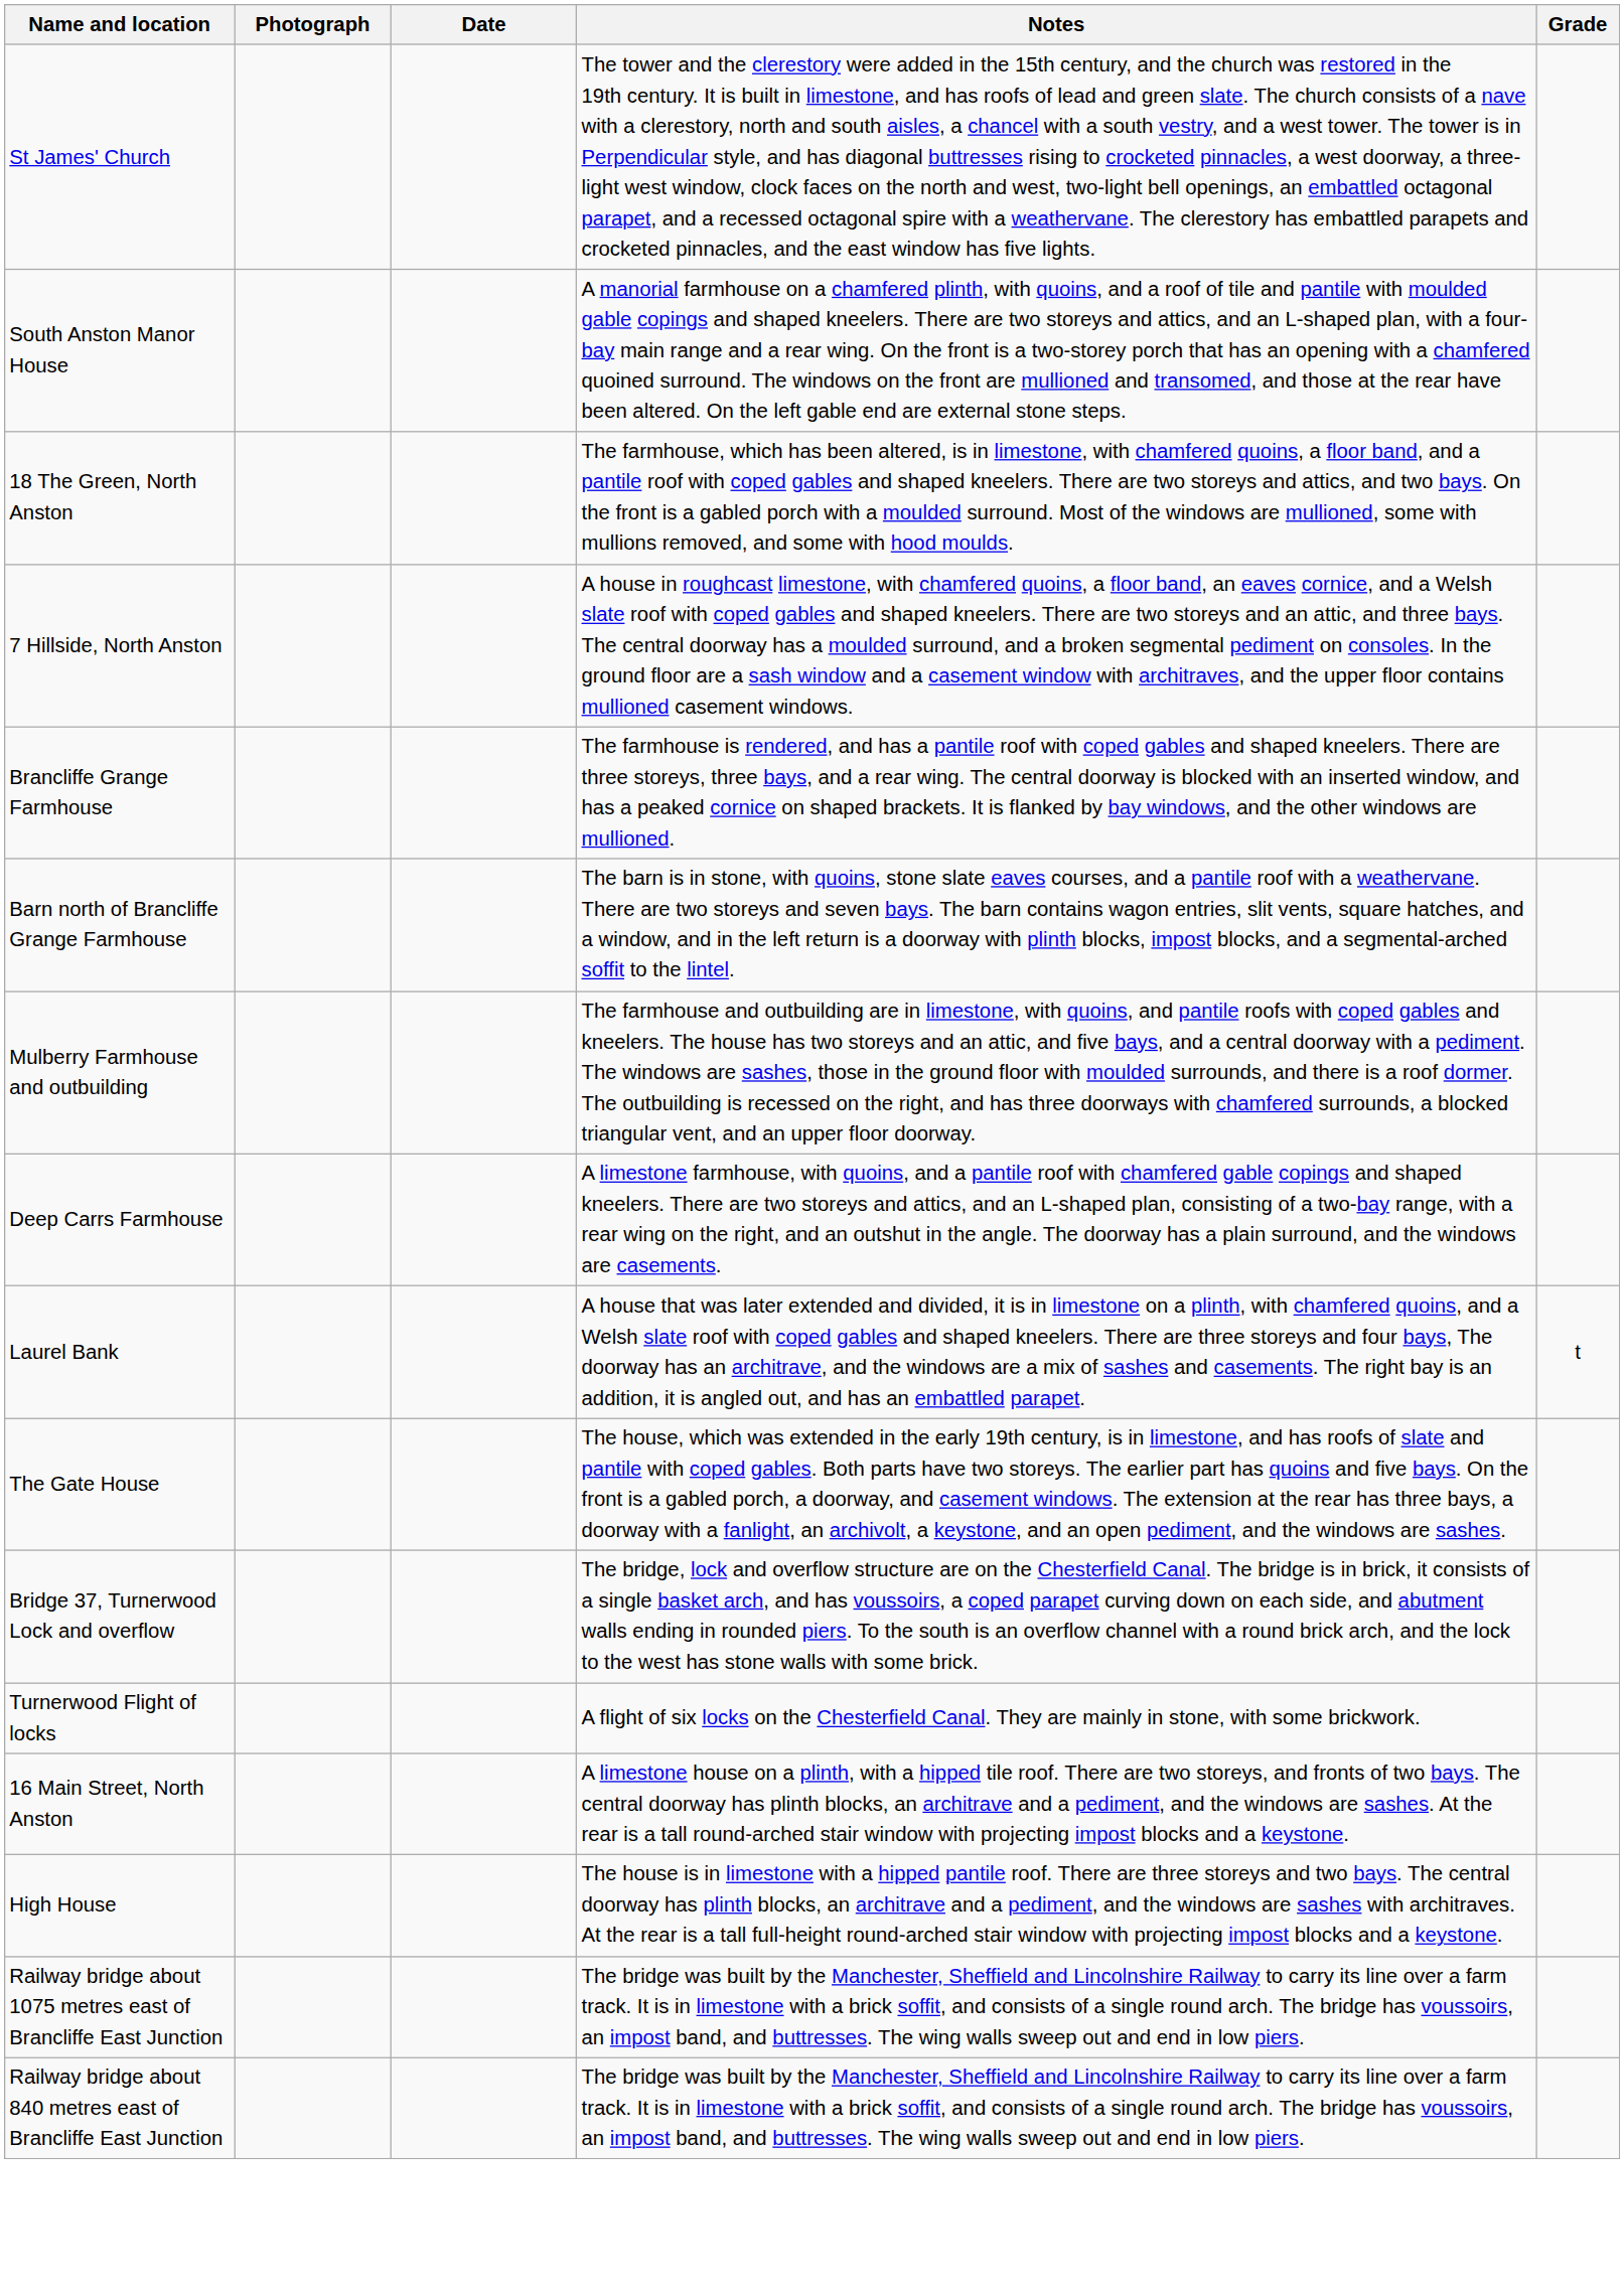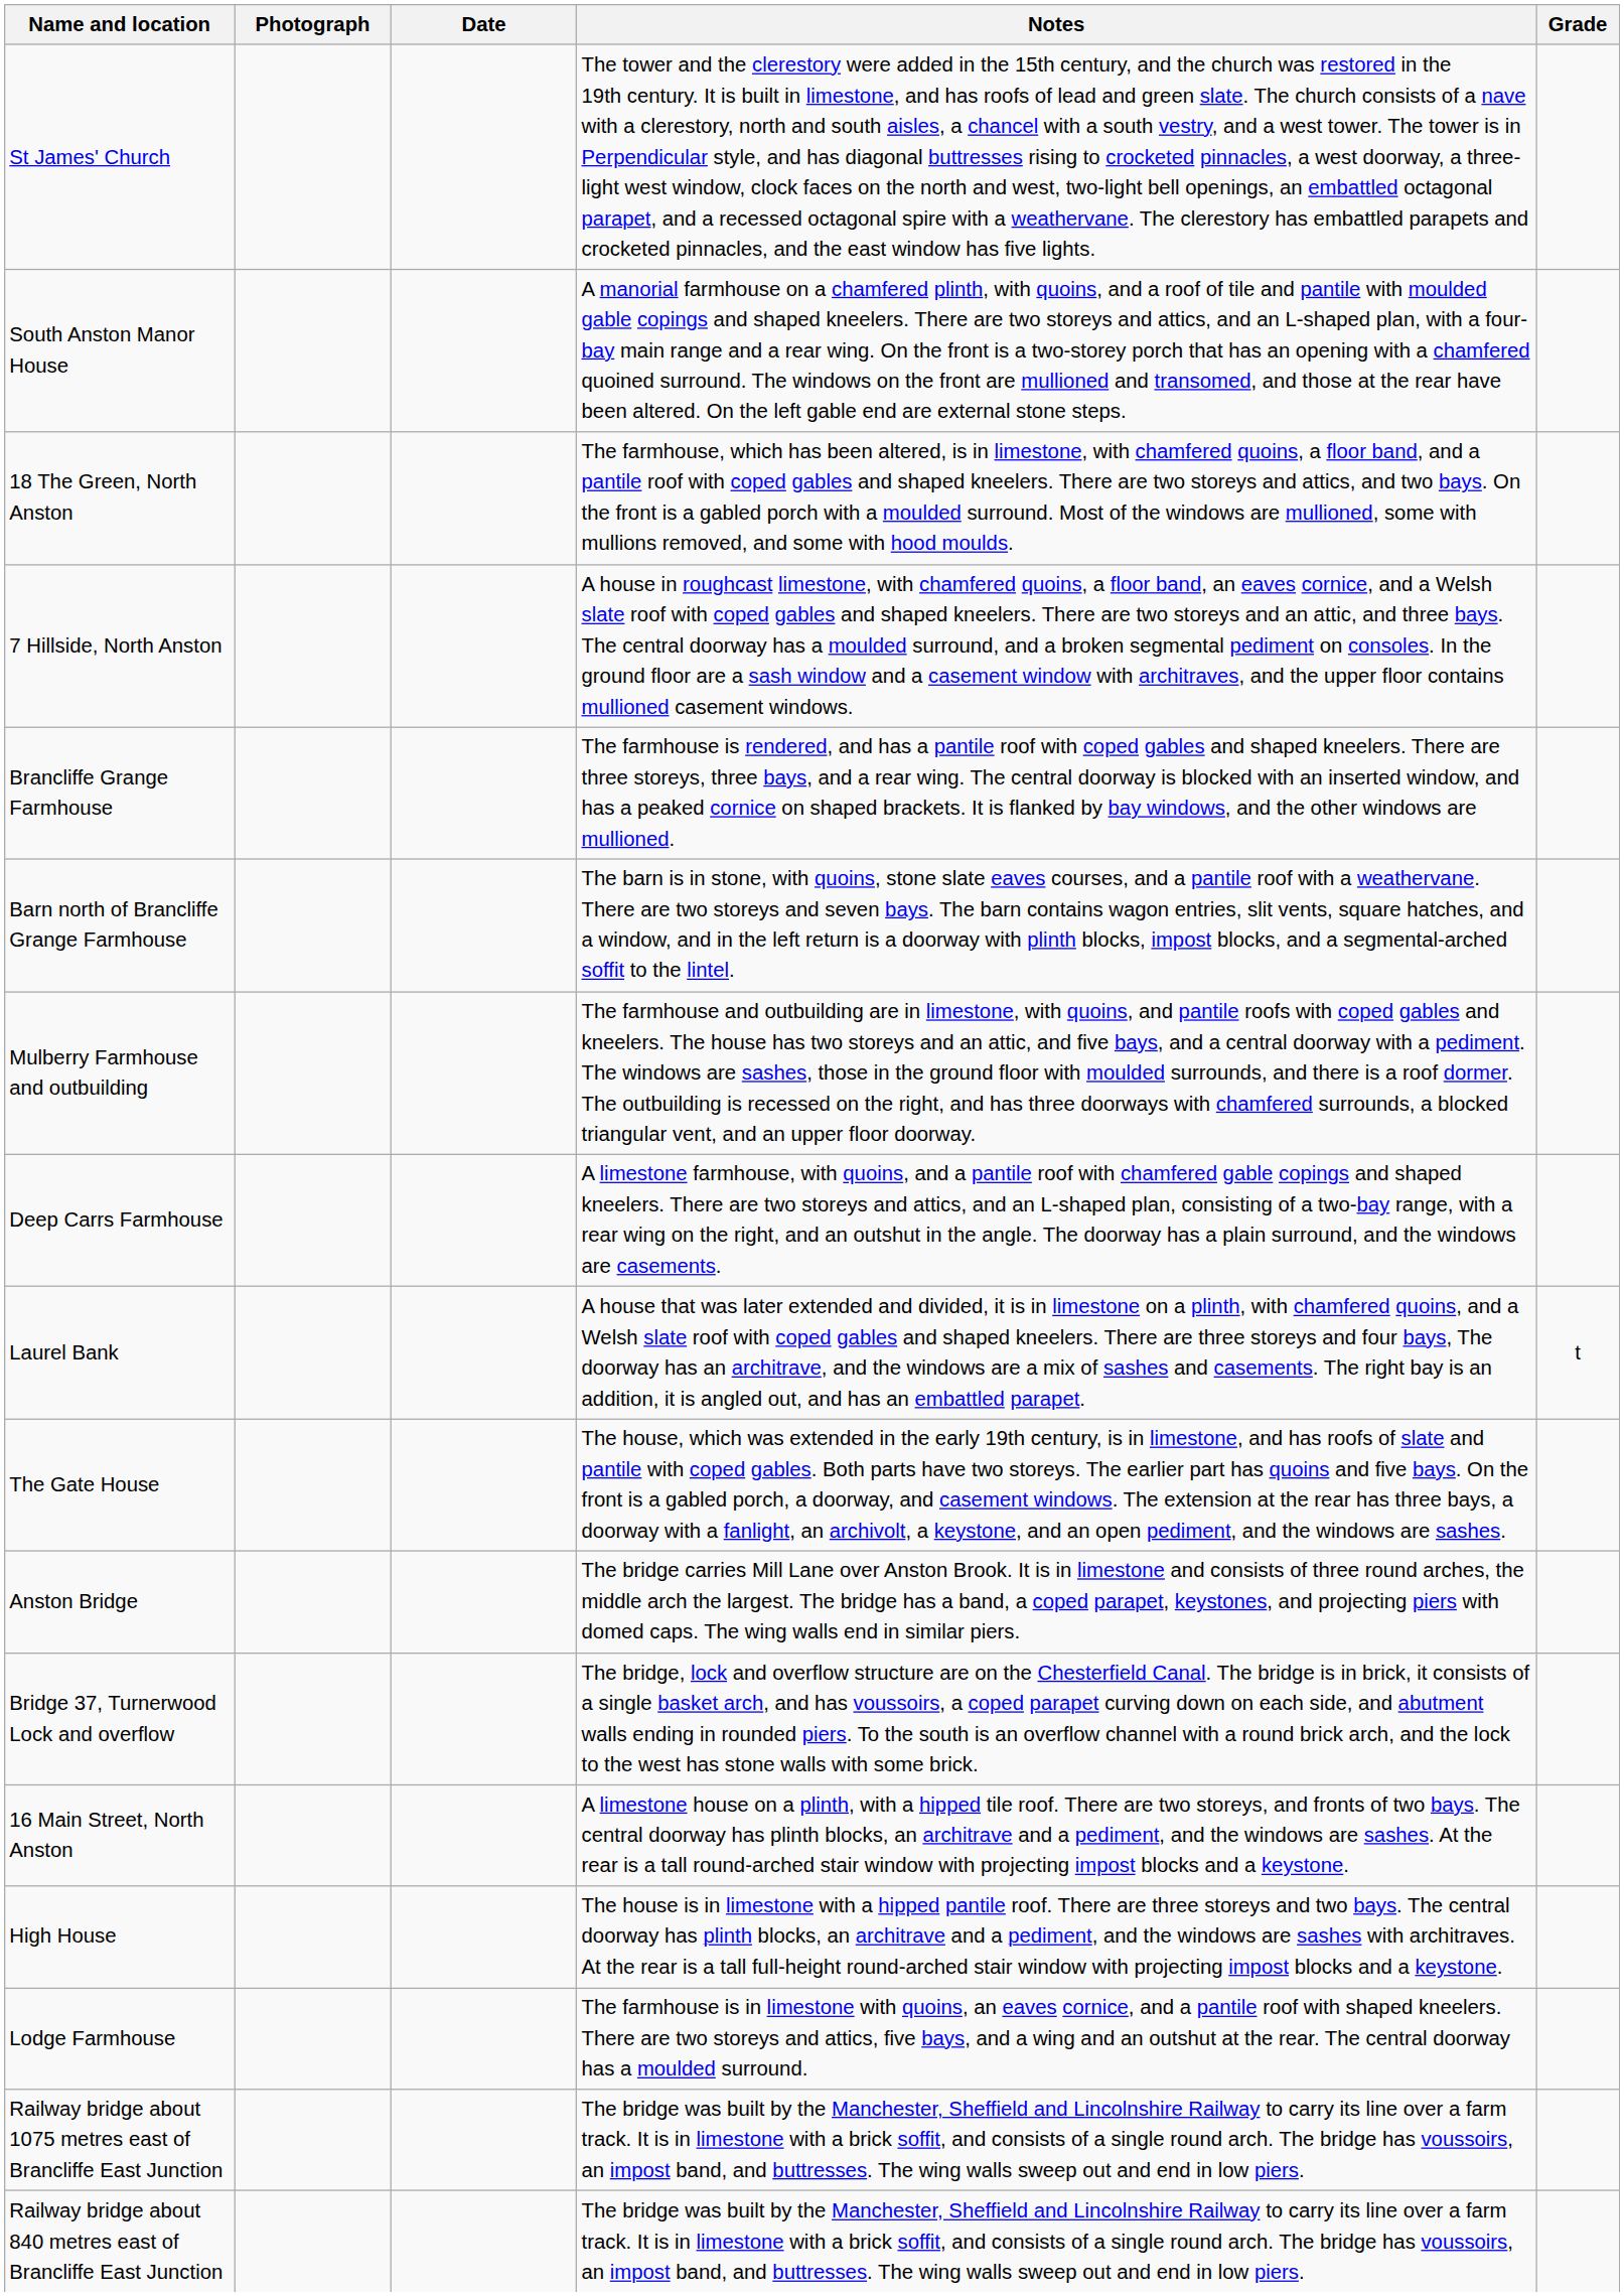+ row: Anston Bridge | The bridge carries Mill Lane over Anston Brook. It is in limestone and consists of three round arches, the middle arch the largest. The bridge has a band, a coped parapet, keystones, and projecting piers with domed caps. The wing walls end in similar piers.
- row: Turnerwood Flight of locks | A flight of six locks on the Chesterfield Canal. They are mainly in stone, with some brickwork.
+ row: Lodge Farmhouse | The farmhouse is in limestone with quoins, an eaves cornice, and a pantile roof with shaped kneelers. There are two storeys and attics, five bays, and a wing and an outshut at the rear. The central doorway has a moulded surround.
